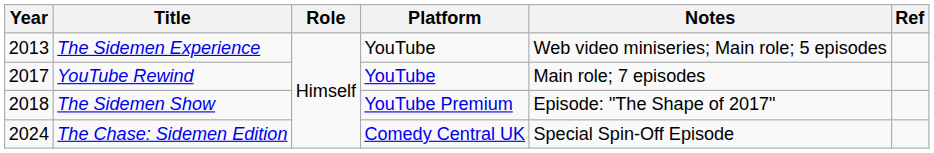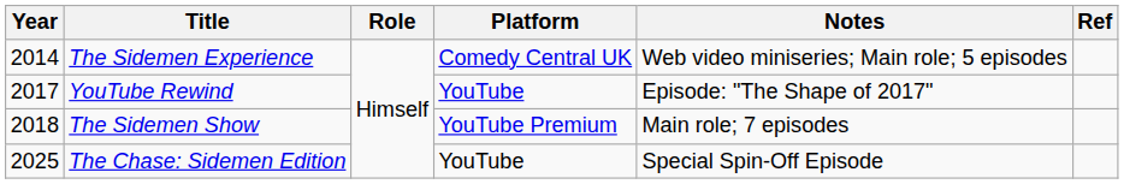The Sidemen Experience | Year: 2013 -> 2014
The Sidemen Experience | Platform: YouTube -> Comedy Central UK
YouTube Rewind | Notes: Main role; 7 episodes -> Episode: "The Shape of 2017"
The Sidemen Show | Notes: Episode: "The Shape of 2017" -> Main role; 7 episodes
The Chase: Sidemen Edition | Year: 2024 -> 2025
The Chase: Sidemen Edition | Platform: Comedy Central UK -> YouTube
